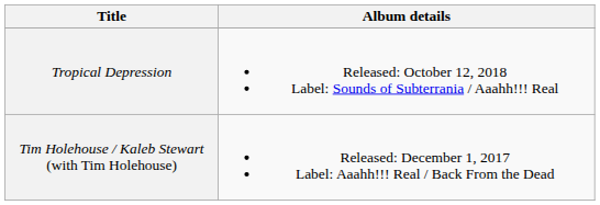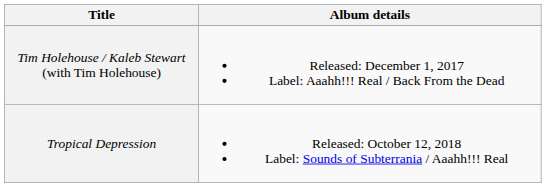rows swapped: Tim Holehouse / Kaleb Stewart (with Tim Holehouse) <-> Tropical Depression
